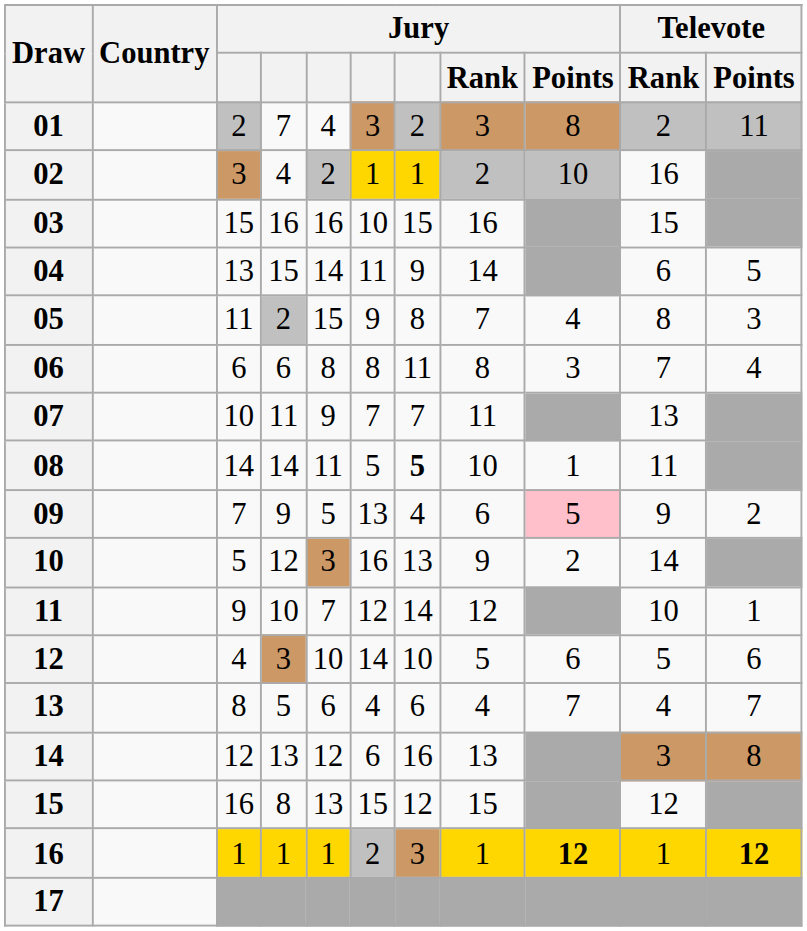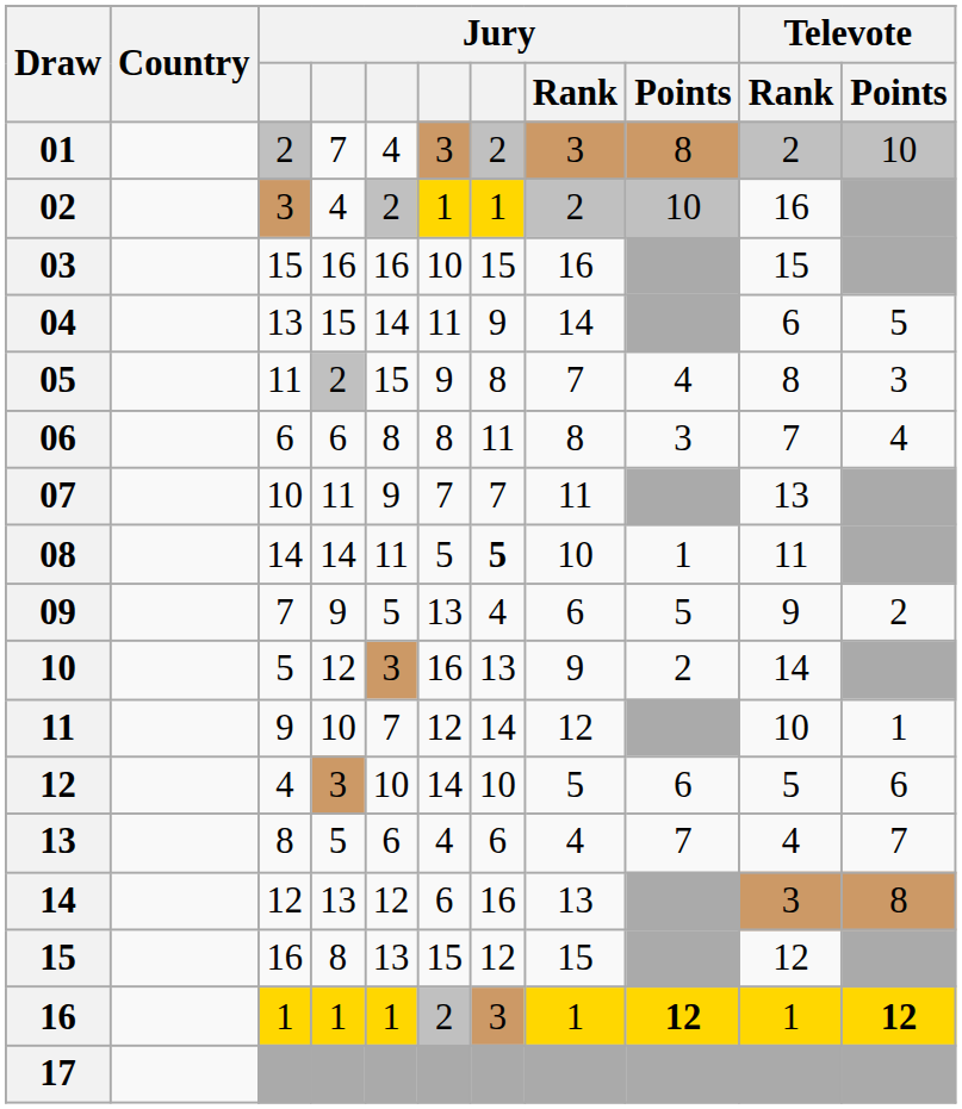01 | Televote / Points: 11 -> 10
09 | Jury / Points: pink background -> no background
